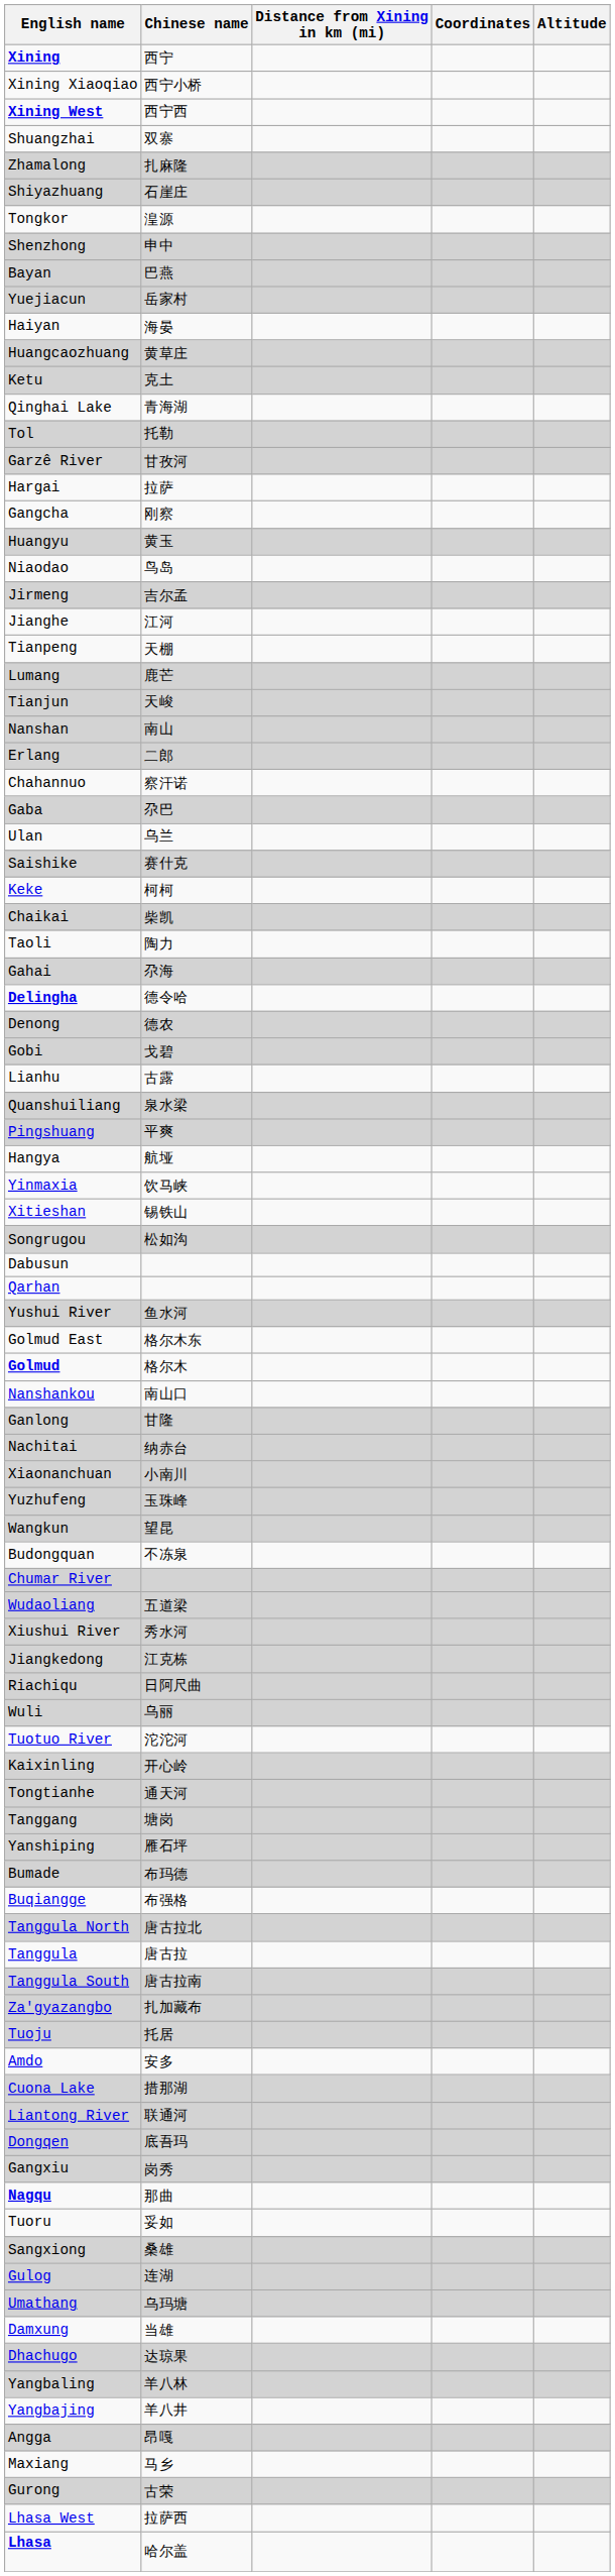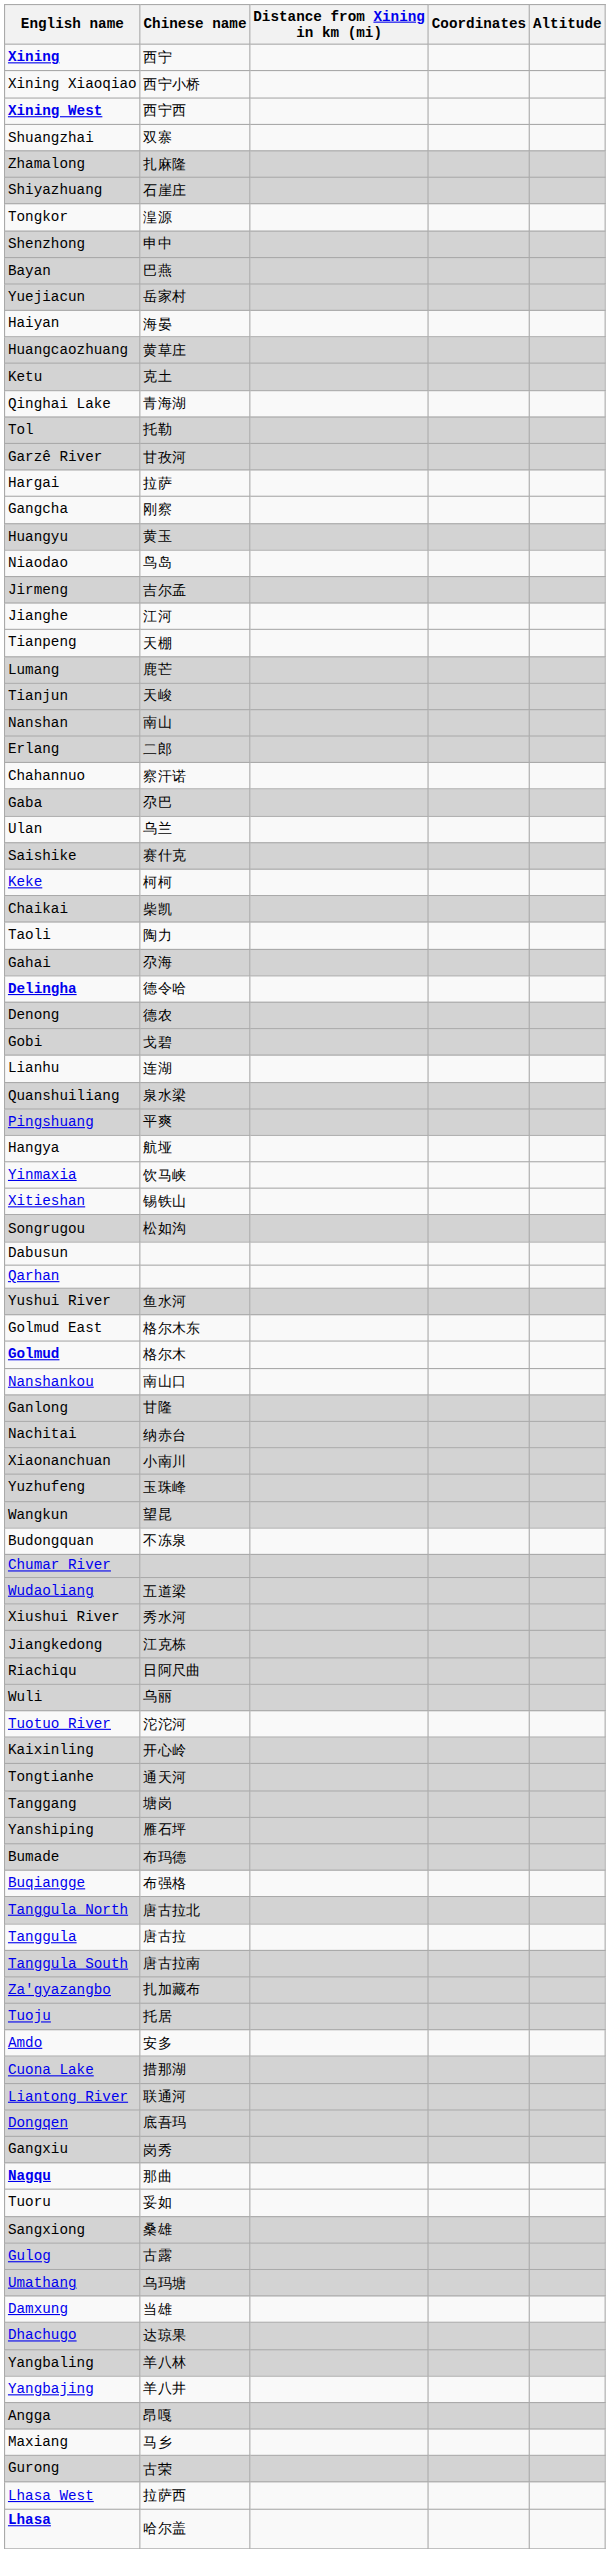Lianhu | Chinese name: 古露 -> 连湖
Gulog | Chinese name: 连湖 -> 古露
